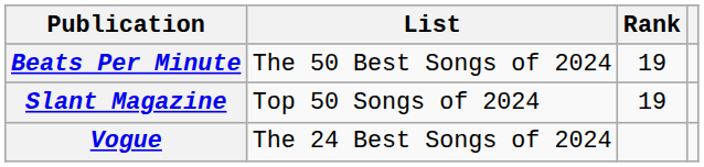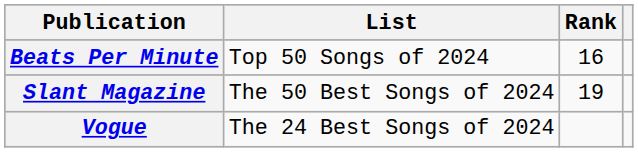Beats Per Minute | List: The 50 Best Songs of 2024 -> Top 50 Songs of 2024
Beats Per Minute | Rank: 19 -> 16
Slant Magazine | List: Top 50 Songs of 2024 -> The 50 Best Songs of 2024
